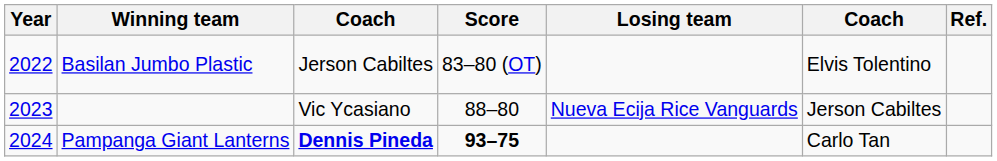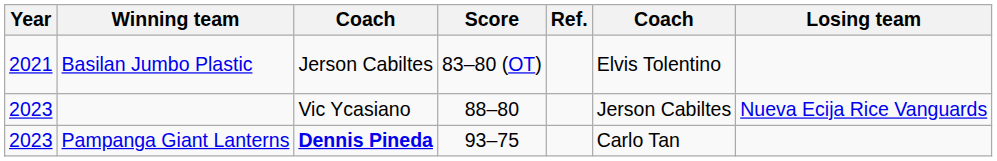columns swapped: Losing team <-> Ref.
Basilan Jumbo Plastic | Year: 2022 -> 2021
Pampanga Giant Lanterns | Year: 2024 -> 2023
Pampanga Giant Lanterns | Score: bold -> normal
